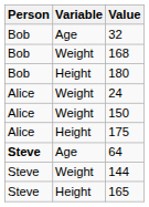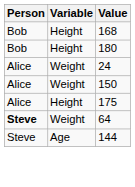- row: Bob | Age | 32
168 | Variable: Weight -> Height
64 | Variable: Age -> Weight
144 | Variable: Weight -> Age
- row: Steve | Height | 165
